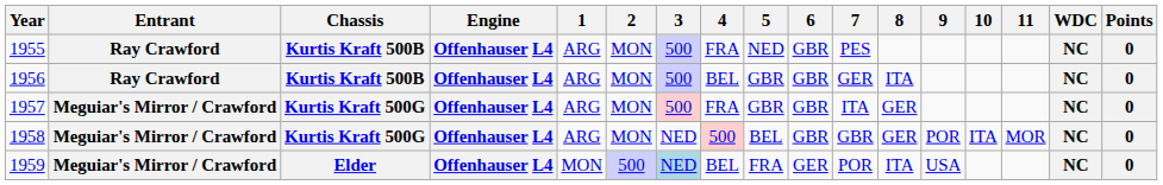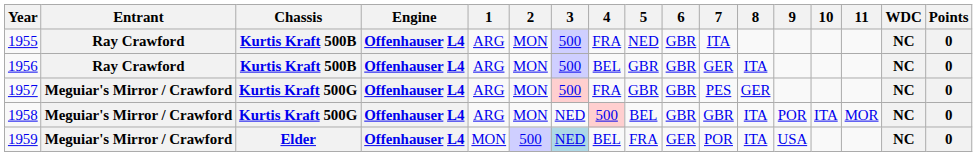1955 | 7: PES -> ITA
1957 | 7: ITA -> PES
1958 | 8: GER -> ITA
